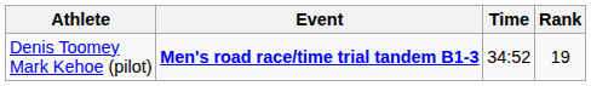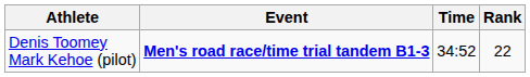Denis Toomey Mark Kehoe (pilot) | Rank: 19 -> 22
